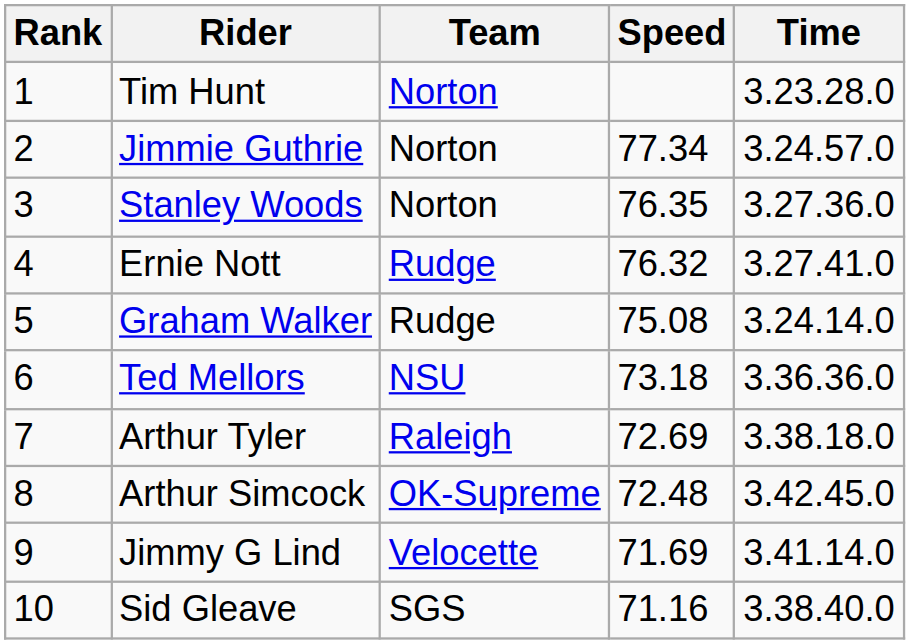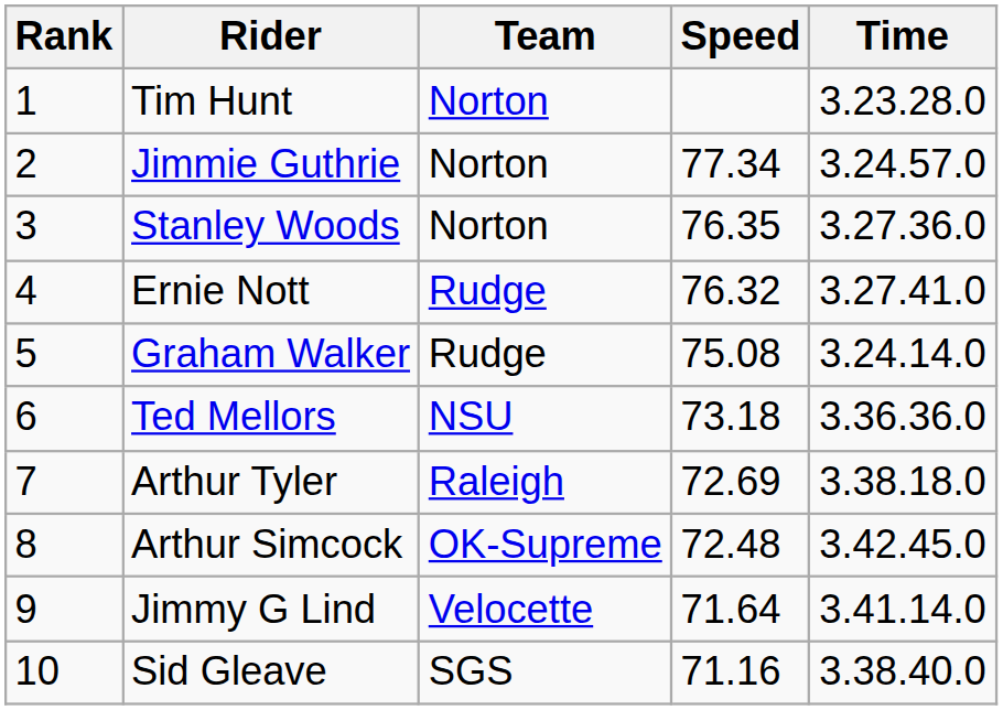Jimmy G Lind | Speed: 71.69 -> 71.64
